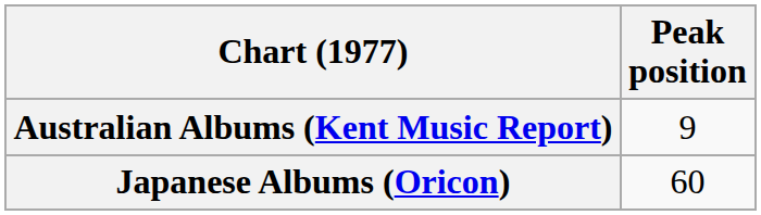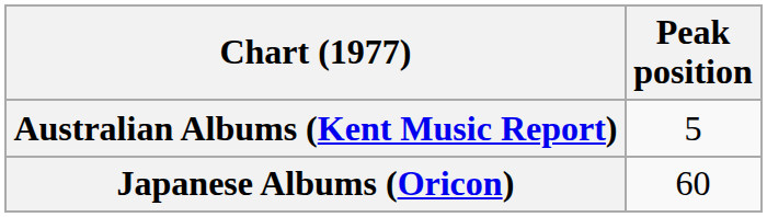Australian Albums (Kent Music Report) | Peak position: 9 -> 5
